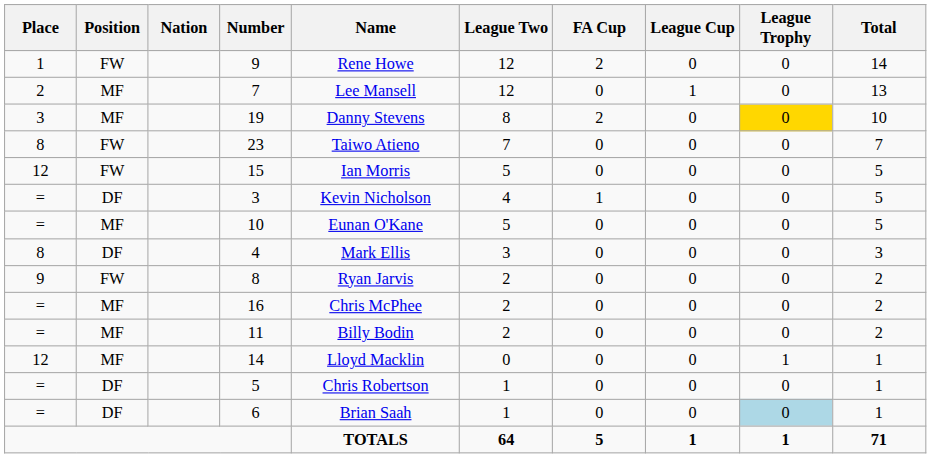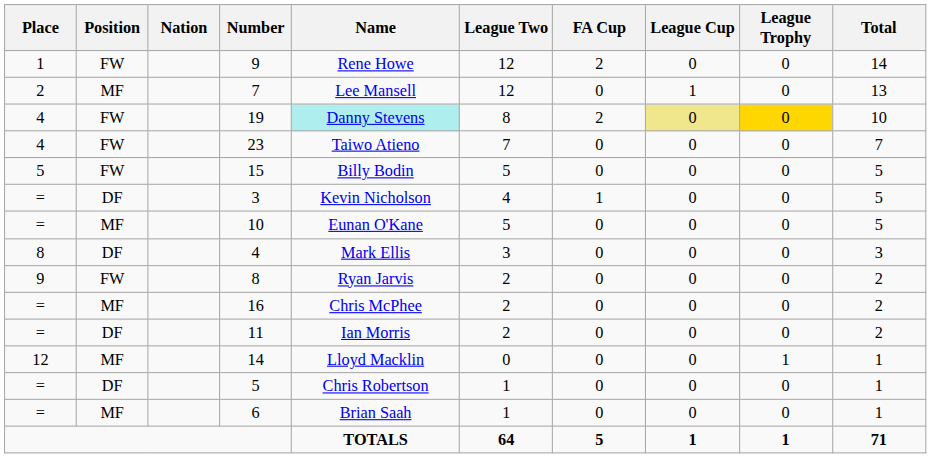19 | Place: 3 -> 4
19 | Position: MF -> FW
19 | Name: no background -> paleturquoise background
19 | League Cup: no background -> khaki background
23 | Place: 8 -> 4
15 | Place: 12 -> 5
15 | Name: Ian Morris -> Billy Bodin
11 | Position: MF -> DF
11 | Name: Billy Bodin -> Ian Morris
6 | Position: DF -> MF
6 | League Trophy: lightblue background -> no background
